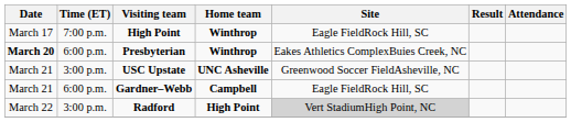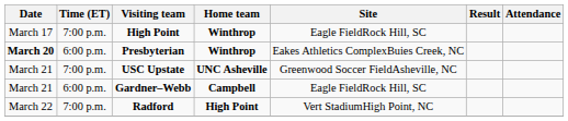USC Upstate | Time (ET): 3:00 p.m. -> 7:00 p.m.
Radford | Time (ET): 3:00 p.m. -> 7:00 p.m.
Radford | Site: lightgrey background -> no background
